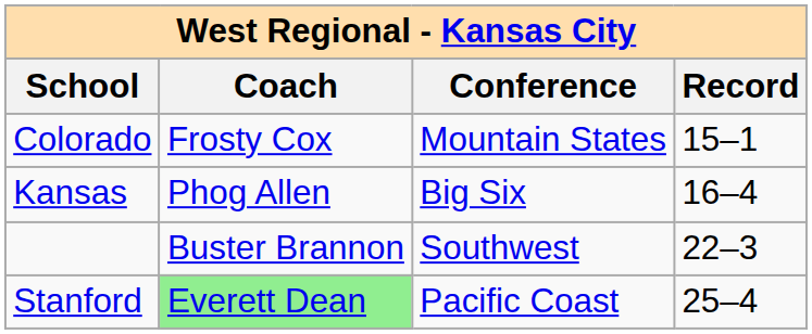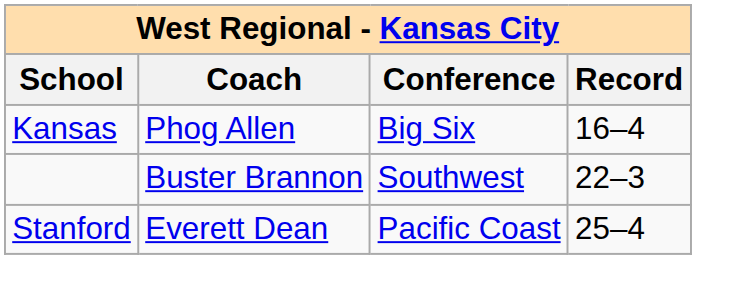- row: Colorado | Frosty Cox | Mountain States | 15–1
Stanford | Coach: lightgreen background -> no background
